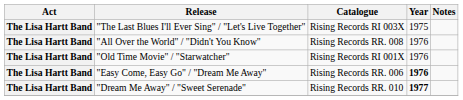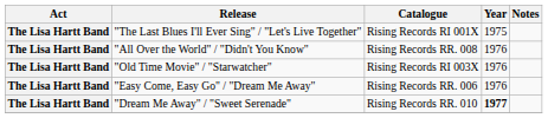"The Last Blues I'll Ever Sing" / "Let's Live Together" | Catalogue: Rising Records RI 003X -> Rising Records RI 001X
"Old Time Movie" / "Starwatcher" | Catalogue: Rising Records RI 001X -> Rising Records RI 003X
"Easy Come, Easy Go" / "Dream Me Away" | Year: bold -> normal
